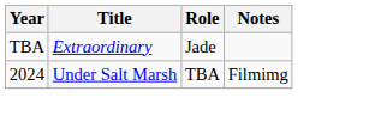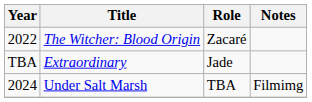+ row: 2022 | The Witcher: Blood Origin | Zacaré
